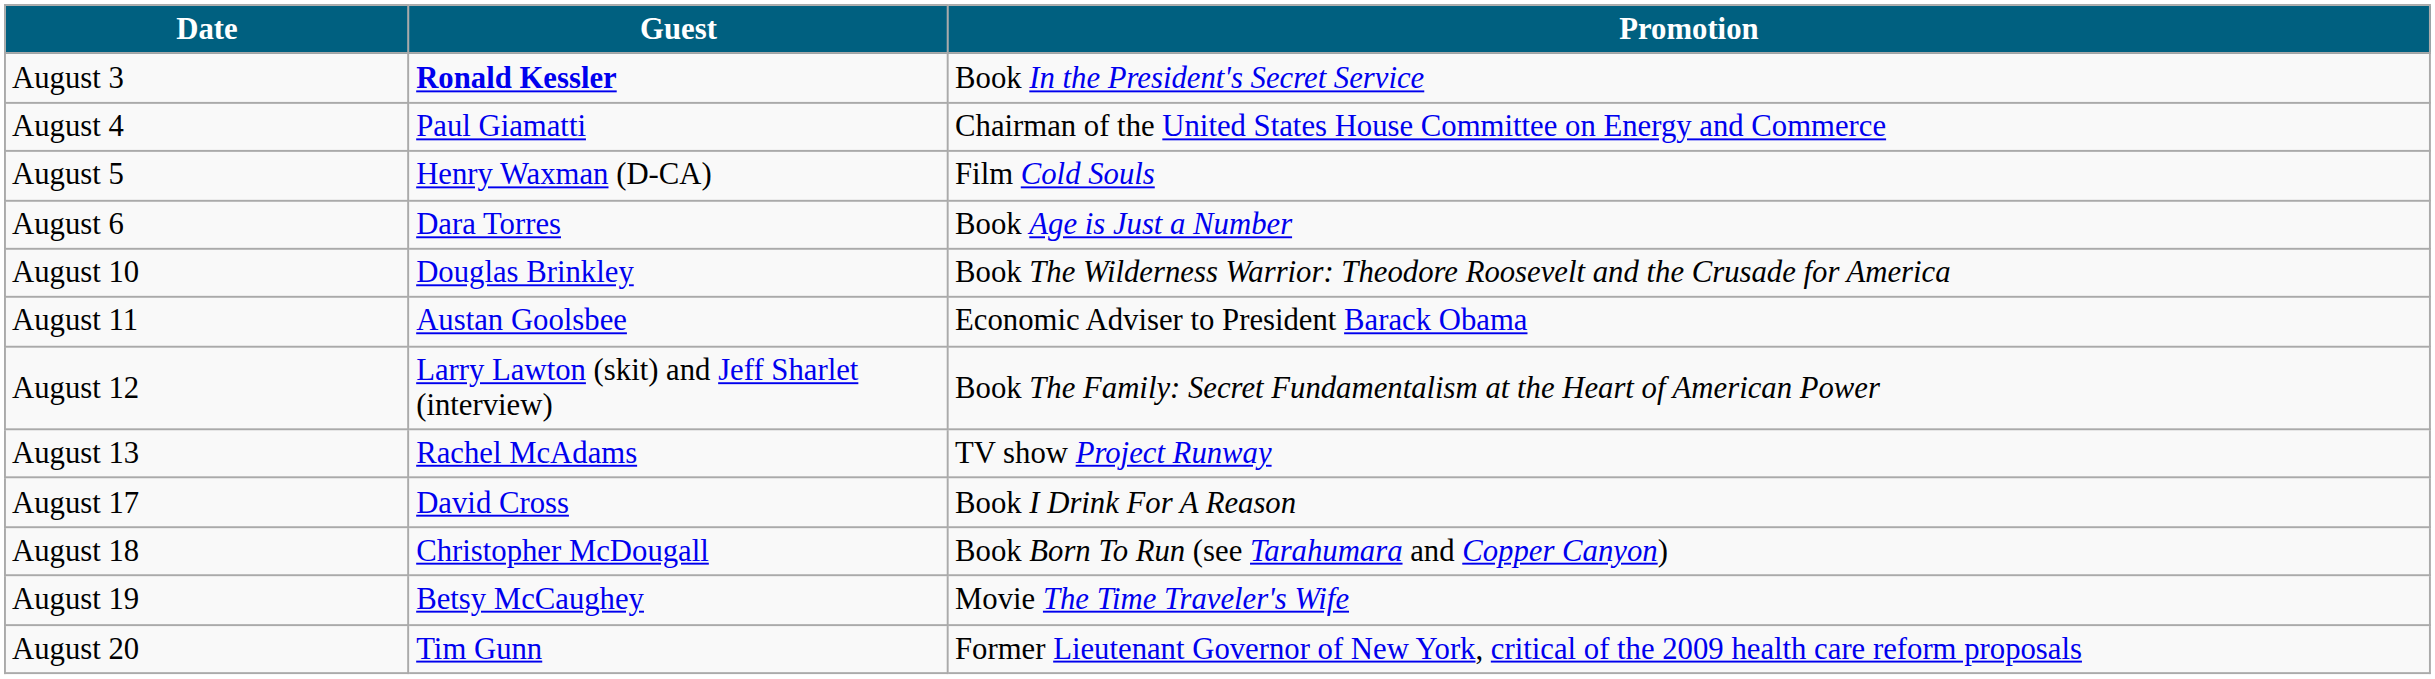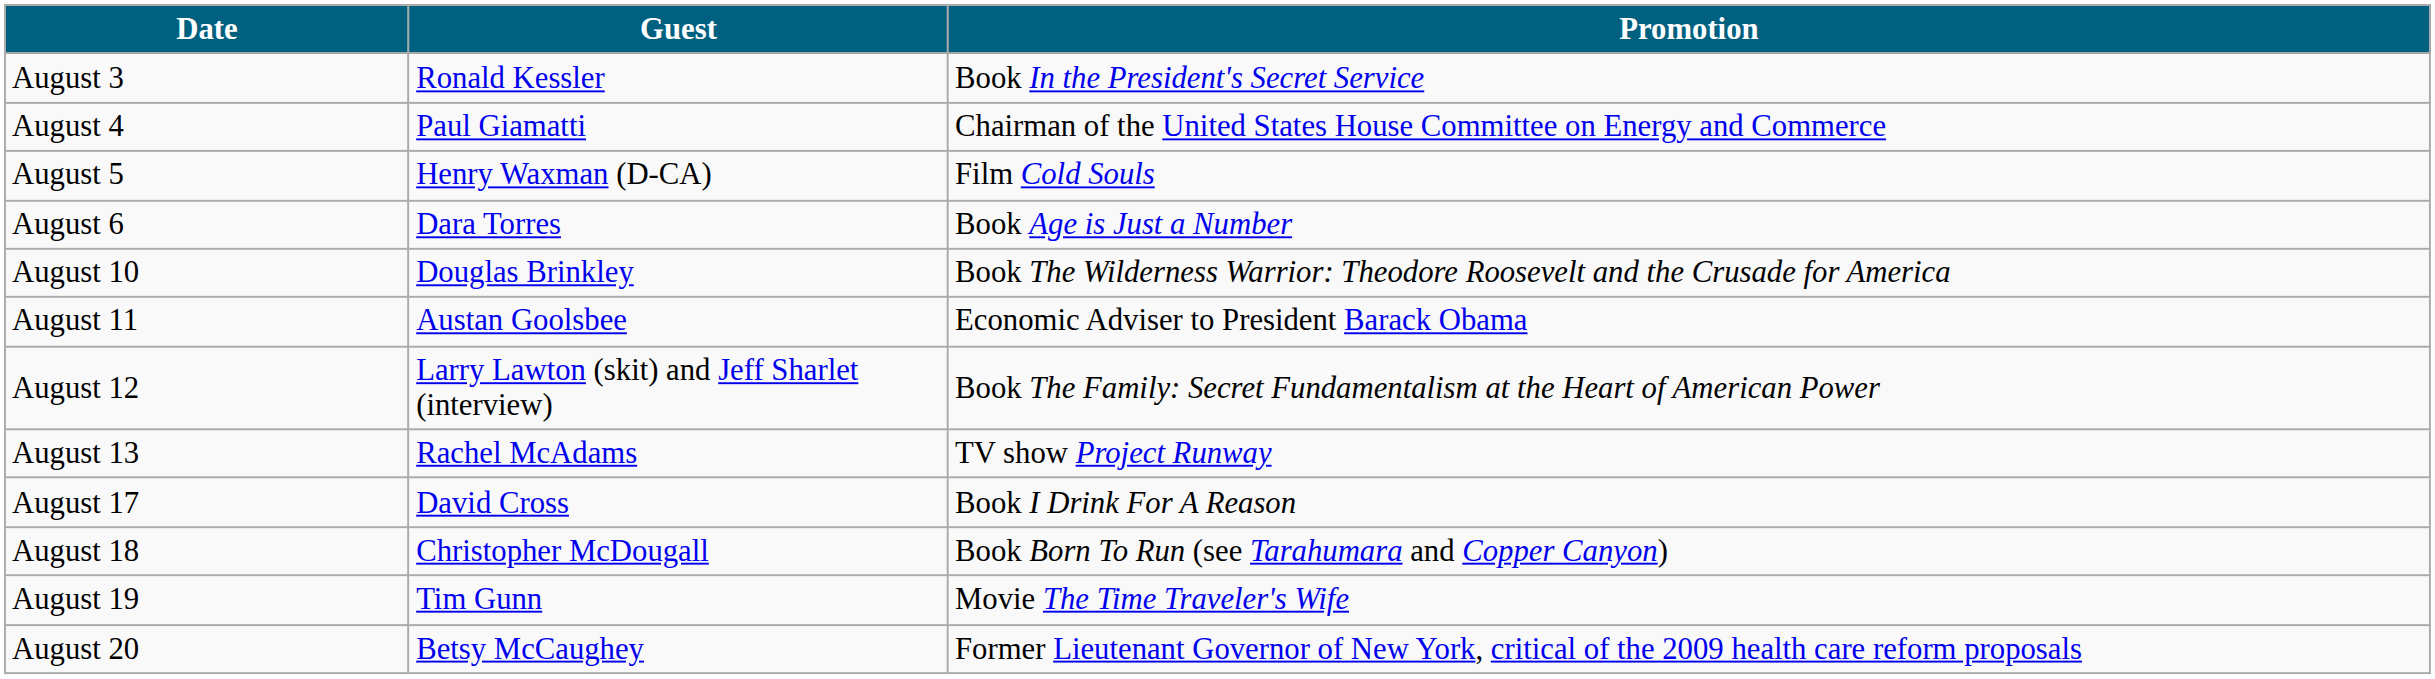August 3 | Guest: bold -> normal
August 19 | Guest: Betsy McCaughey -> Tim Gunn
August 20 | Guest: Tim Gunn -> Betsy McCaughey
